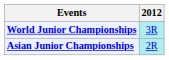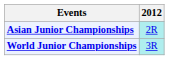rows swapped: Asian Junior Championships <-> World Junior Championships
